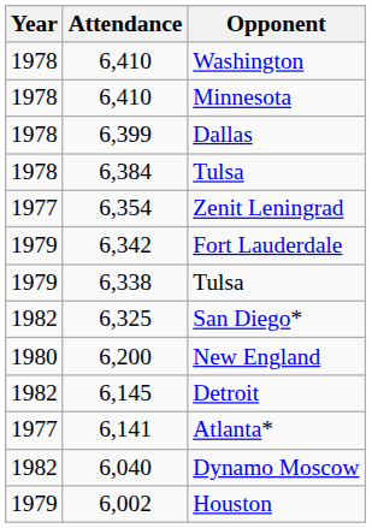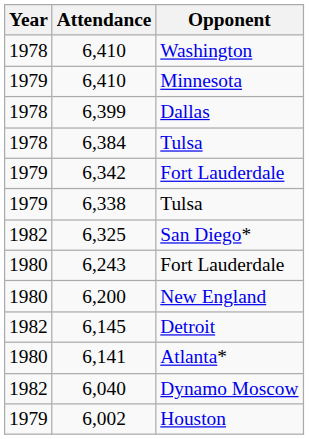6,410 / Minnesota | Year: 1978 -> 1979
- row: 1977 | 6,354 | Zenit Leningrad
+ row: 1980 | 6,243 | Fort Lauderdale
6,141 | Year: 1977 -> 1980
